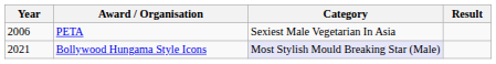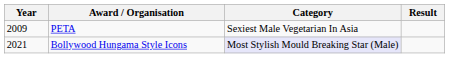PETA | Year: 2006 -> 2009
